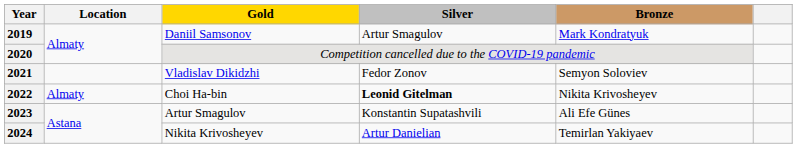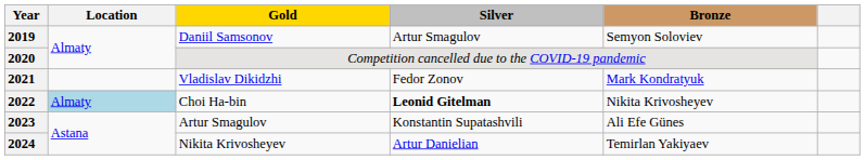2019 | Bronze: Mark Kondratyuk -> Semyon Soloviev
2021 | Bronze: Semyon Soloviev -> Mark Kondratyuk
2022 | Location: no background -> lightblue background
